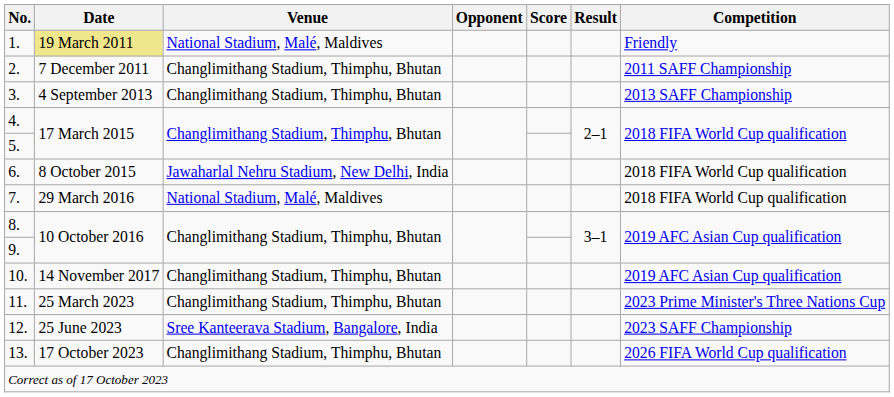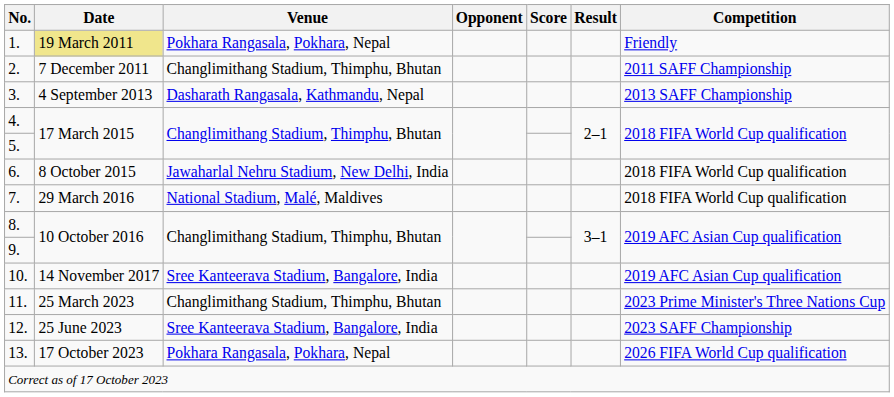1. | Venue: National Stadium, Malé, Maldives -> Pokhara Rangasala, Pokhara, Nepal
3. | Venue: Changlimithang Stadium, Thimphu, Bhutan -> Dasharath Rangasala, Kathmandu, Nepal
10. | Venue: Changlimithang Stadium, Thimphu, Bhutan -> Sree Kanteerava Stadium, Bangalore, India
13. | Venue: Changlimithang Stadium, Thimphu, Bhutan -> Pokhara Rangasala, Pokhara, Nepal
